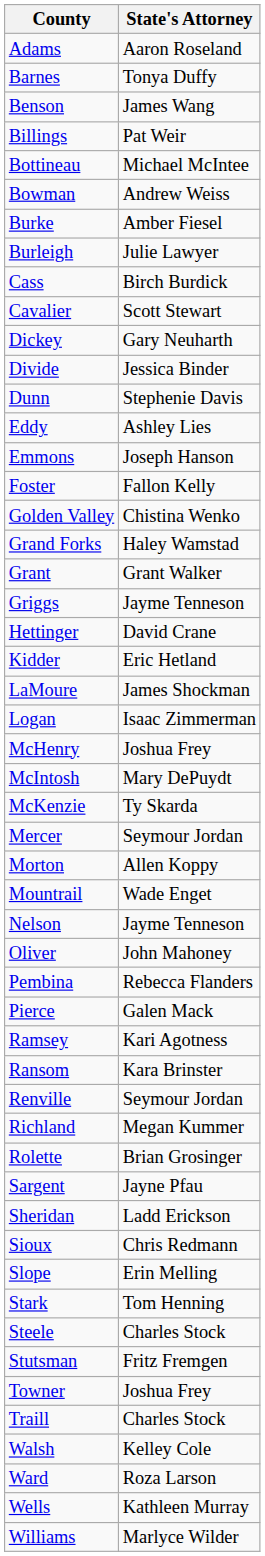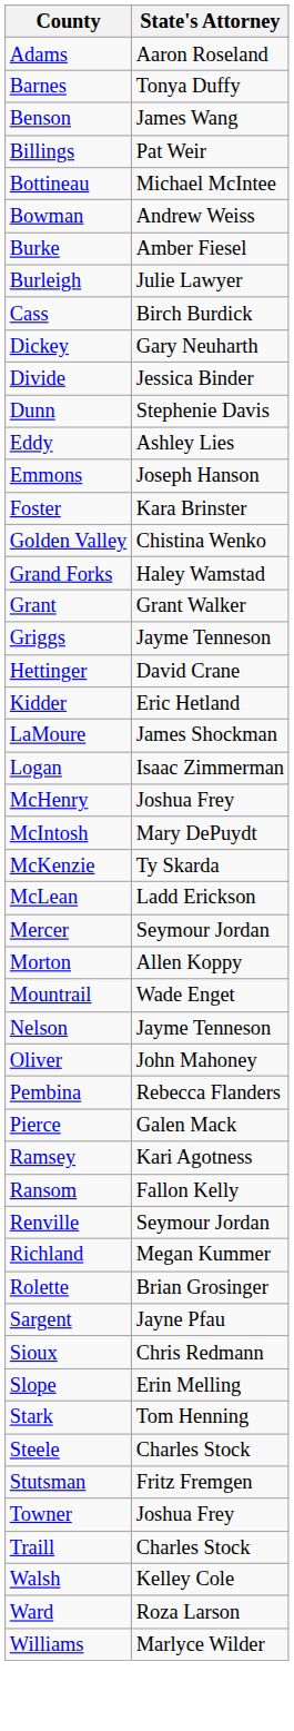- row: Cavalier | Scott Stewart
Foster | State's Attorney: Fallon Kelly -> Kara Brinster
+ row: McLean | Ladd Erickson
Ransom | State's Attorney: Kara Brinster -> Fallon Kelly
- row: Sheridan | Ladd Erickson
- row: Wells | Kathleen Murray
